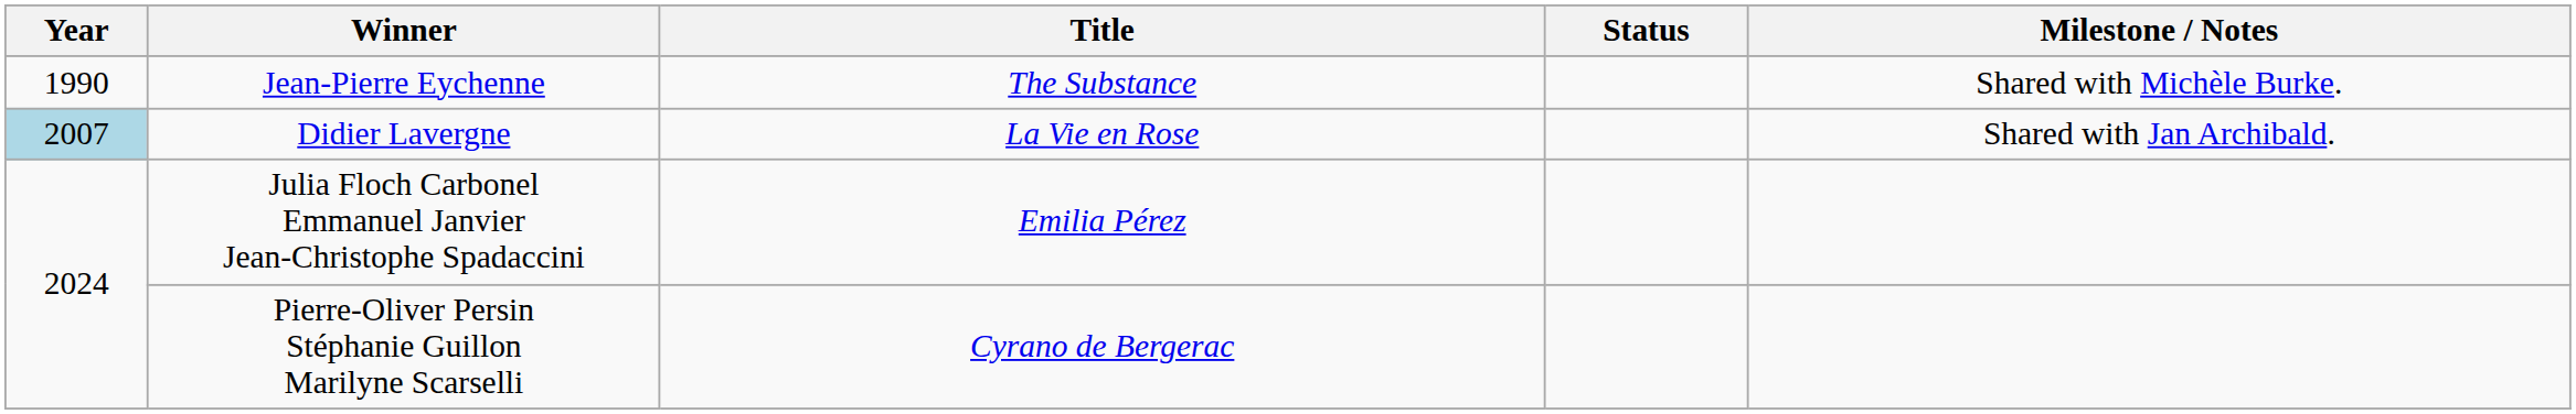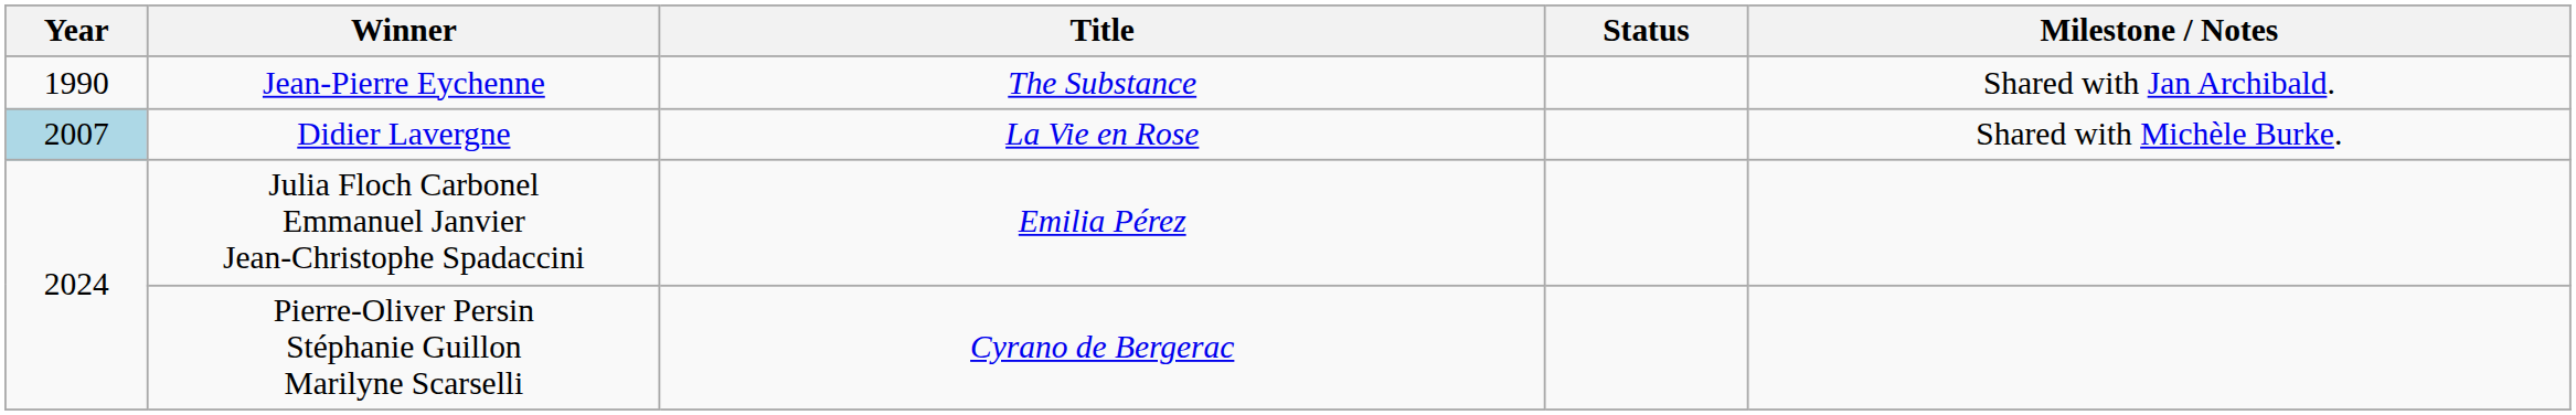Jean-Pierre Eychenne | Milestone / Notes: Shared with Michèle Burke. -> Shared with Jan Archibald.
Didier Lavergne | Milestone / Notes: Shared with Jan Archibald. -> Shared with Michèle Burke.
